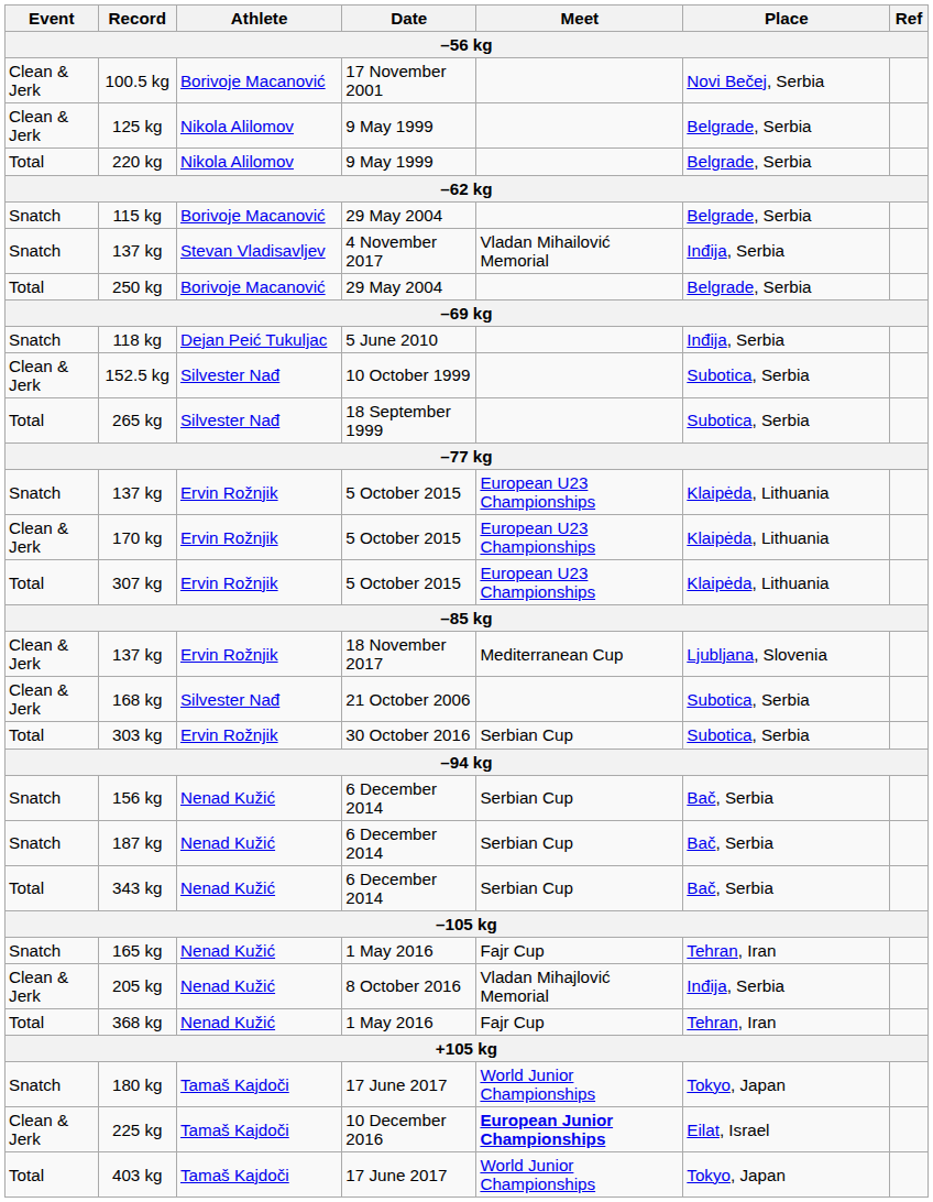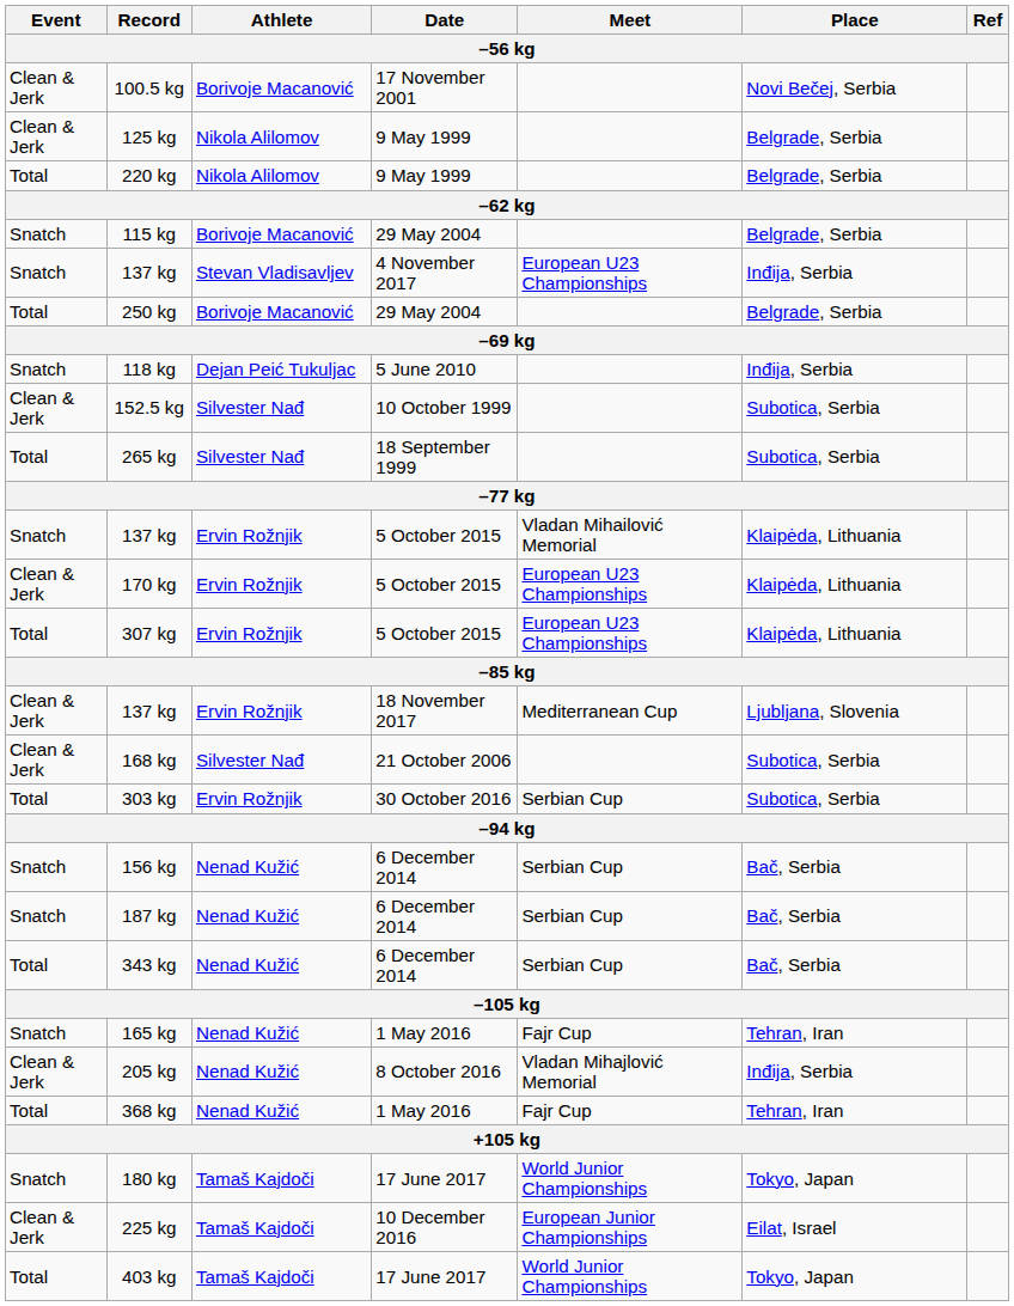137 kg / 4 November 2017 | Meet: Vladan Mihailović Memorial -> European U23 Championships
137 kg / 5 October 2015 | Meet: European U23 Championships -> Vladan Mihailović Memorial
225 kg | Meet: bold -> normal
